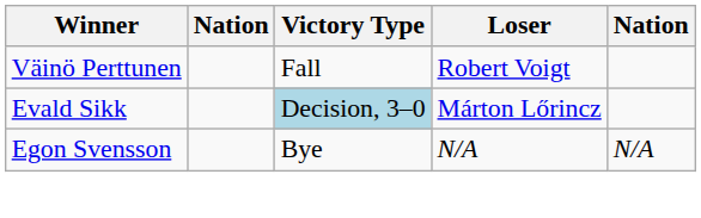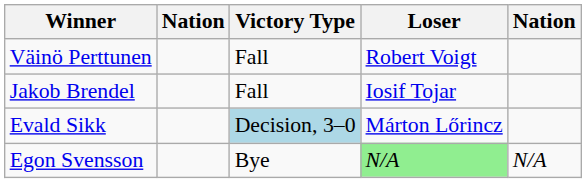+ row: Jakob Brendel | Fall | Iosif Tojar
Egon Svensson | Loser: no background -> lightgreen background
